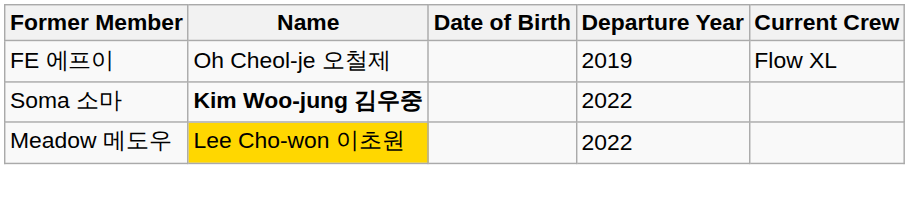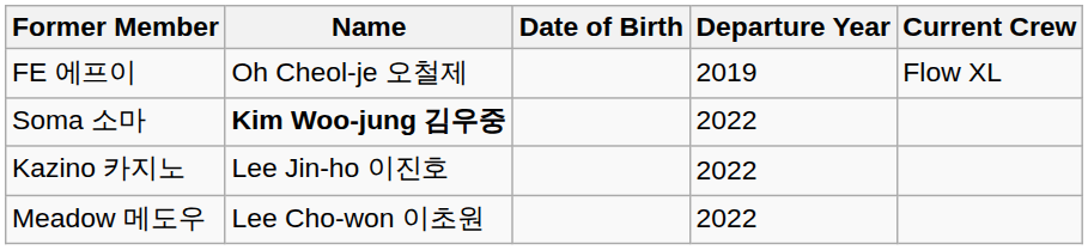+ row: Kazino 카지노 | Lee Jin-ho 이진호 | 2022
Meadow 메도우 | Name: gold background -> no background
